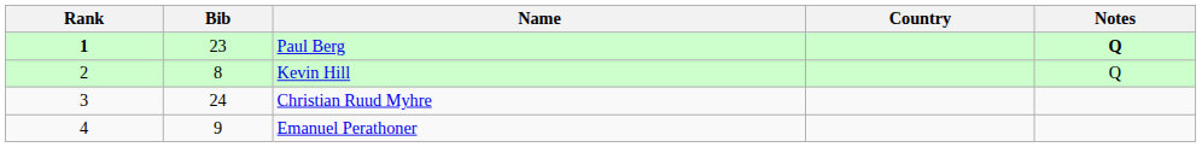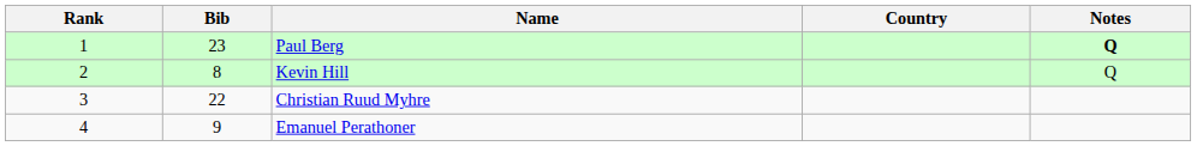Paul Berg | Rank: bold -> normal
Christian Ruud Myhre | Bib: 24 -> 22
